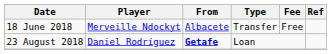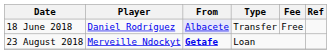18 June 2018 | Player: Merveille Ndockyt -> Daniel Rodríguez
18 June 2018 | From: no background -> lavender background
23 August 2018 | Player: Daniel Rodríguez -> Merveille Ndockyt
